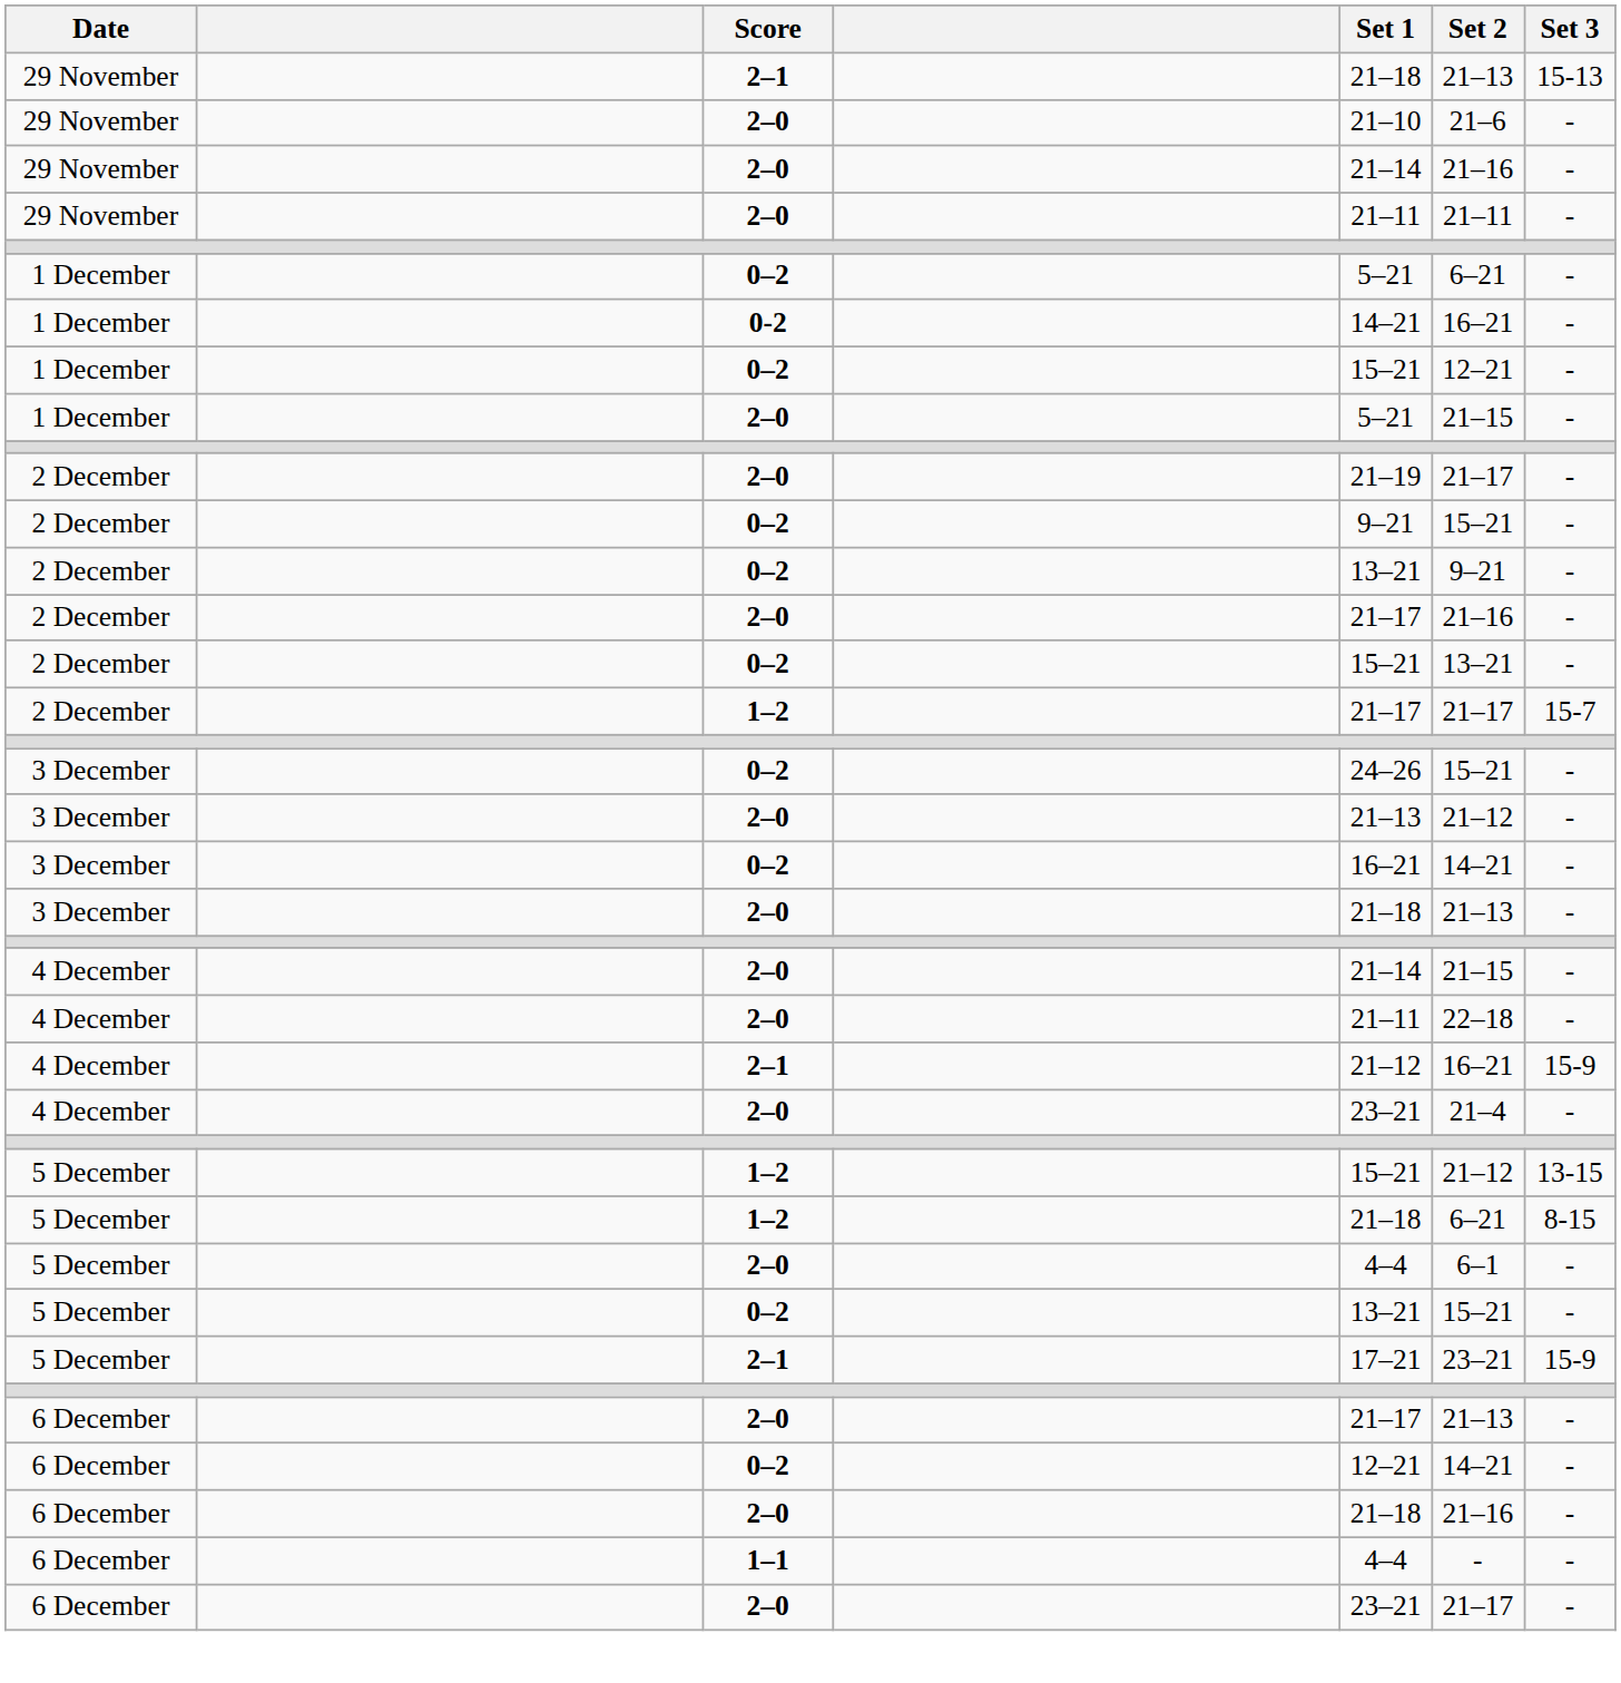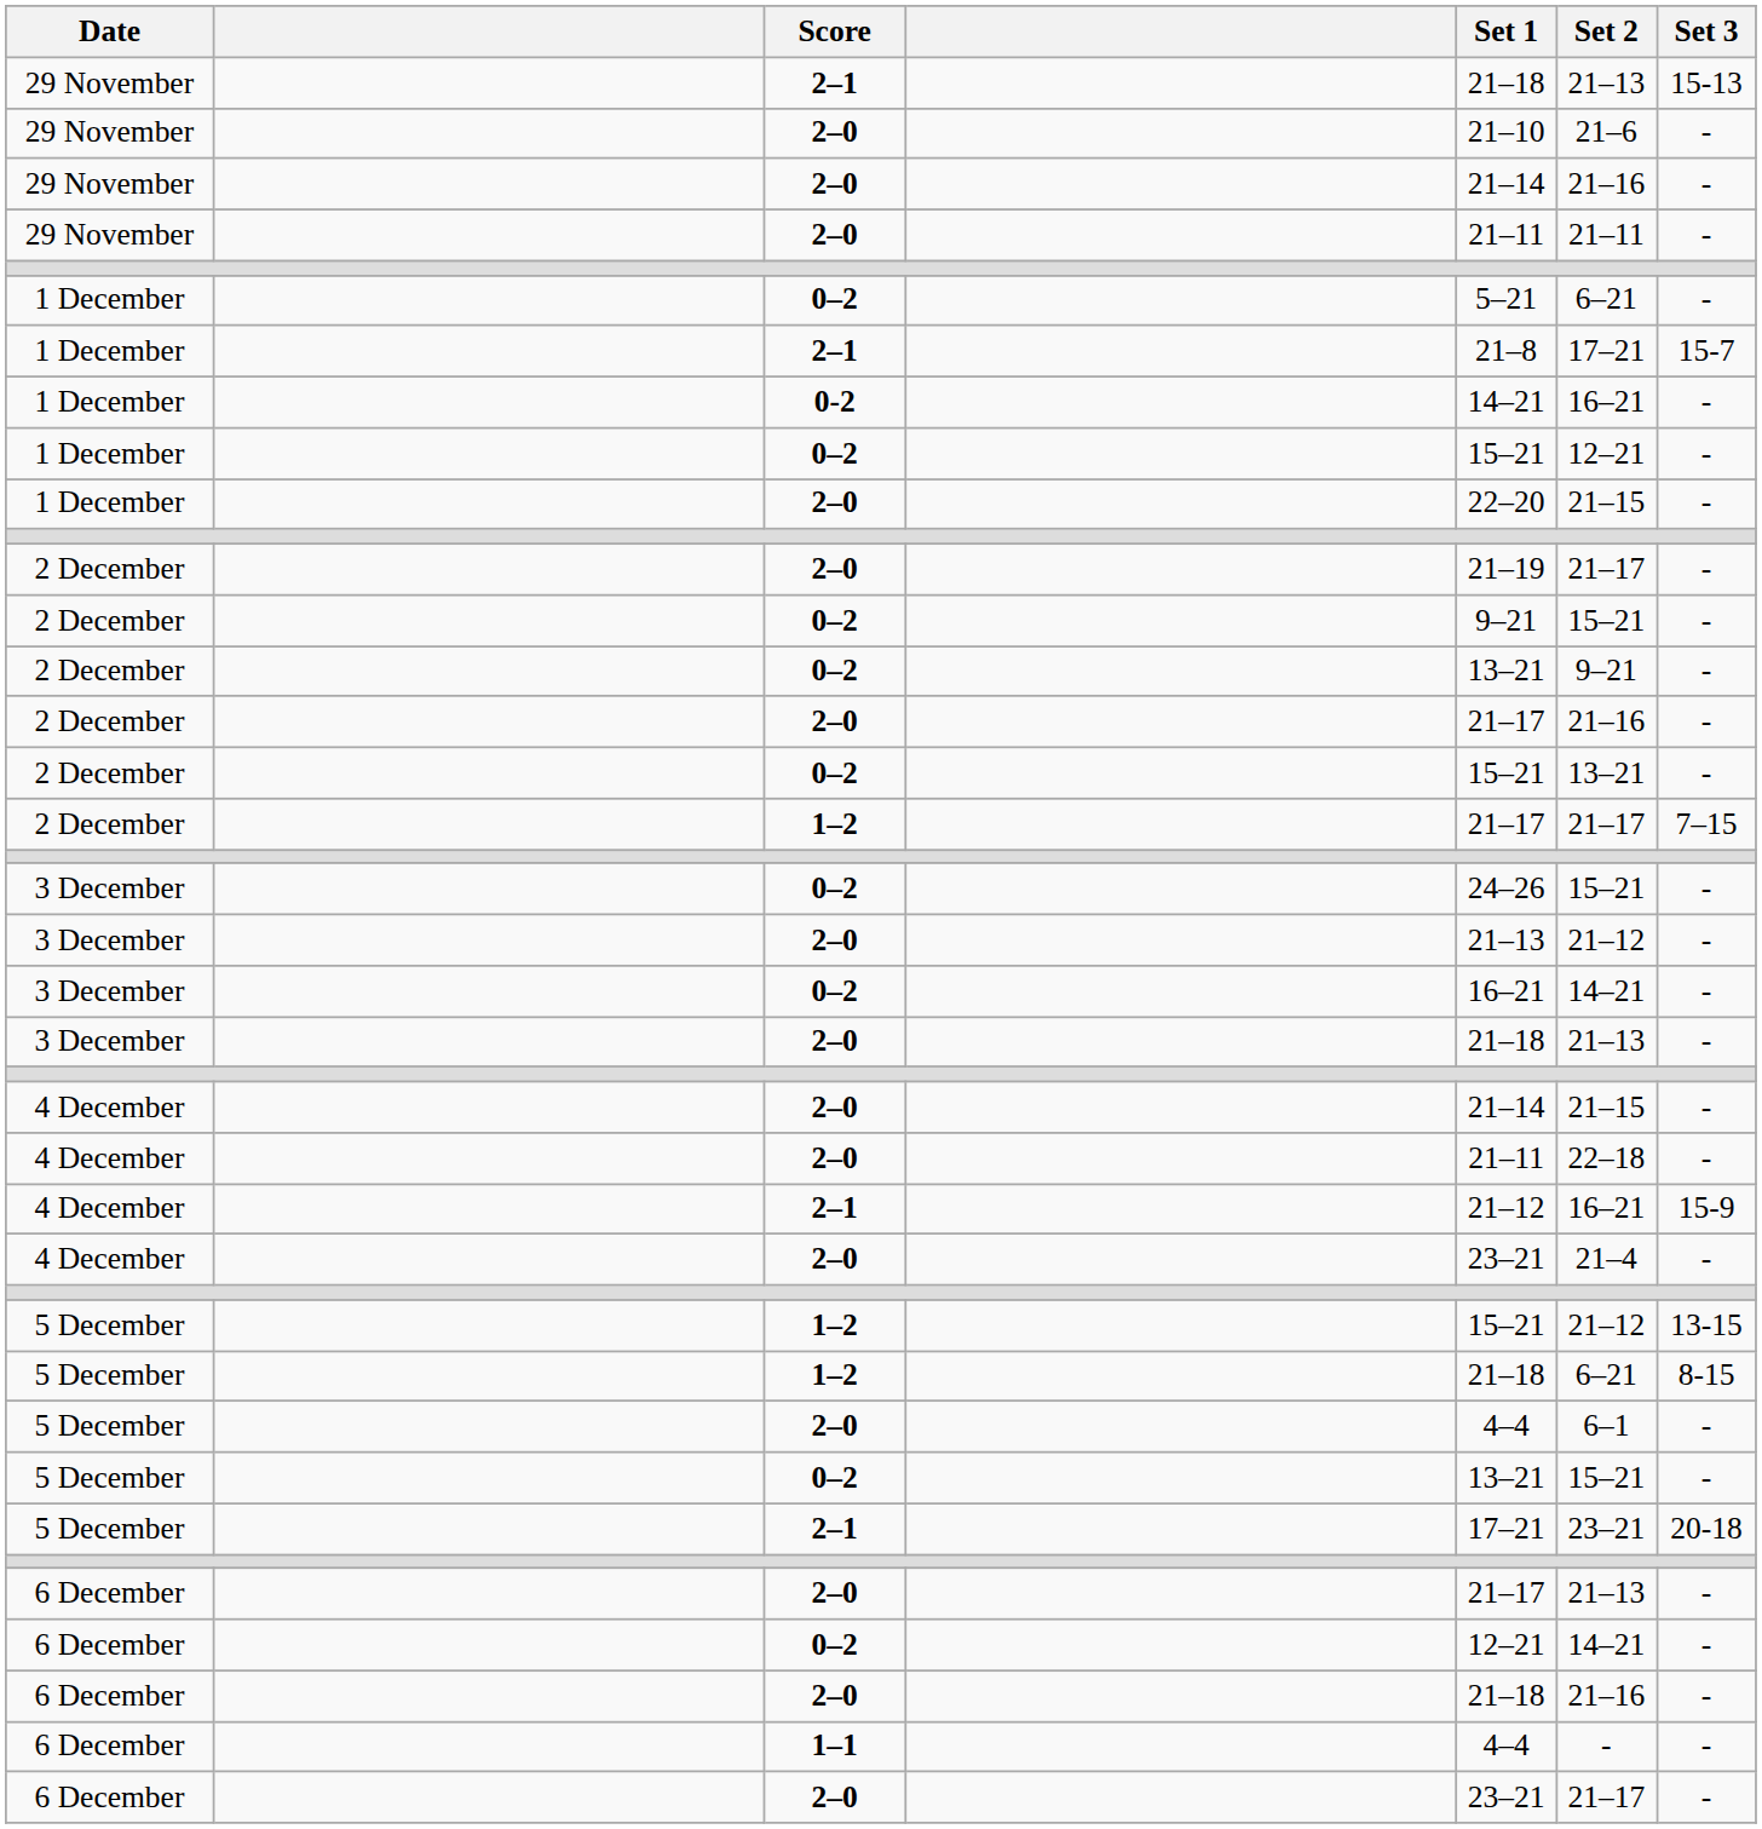+ row: 1 December | 2–1 | 21–8 | 17–21 | 15-7
1 December / 2–0 | Set 1: 5–21 -> 22–20
2 December / 1–2 | Set 3: 15-7 -> 7–15
5 December / 2–1 | Set 3: 15-9 -> 20-18
